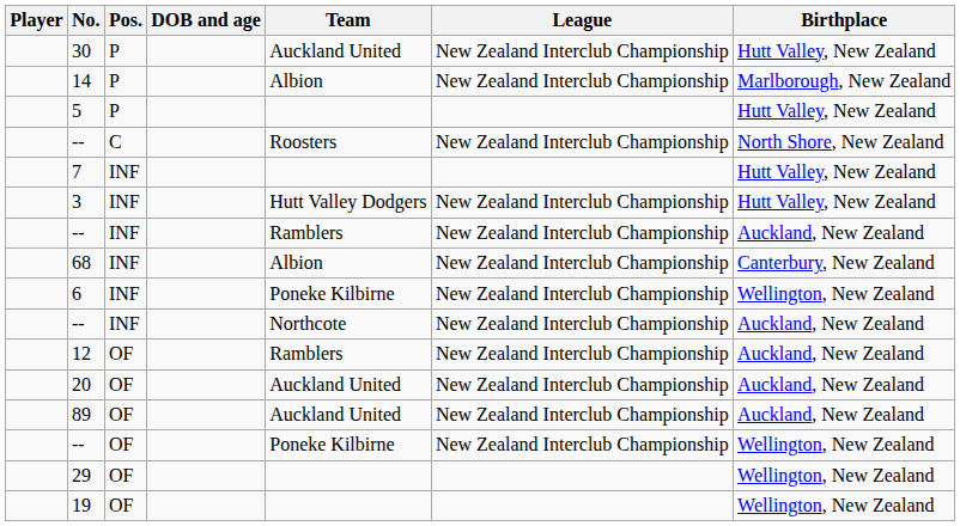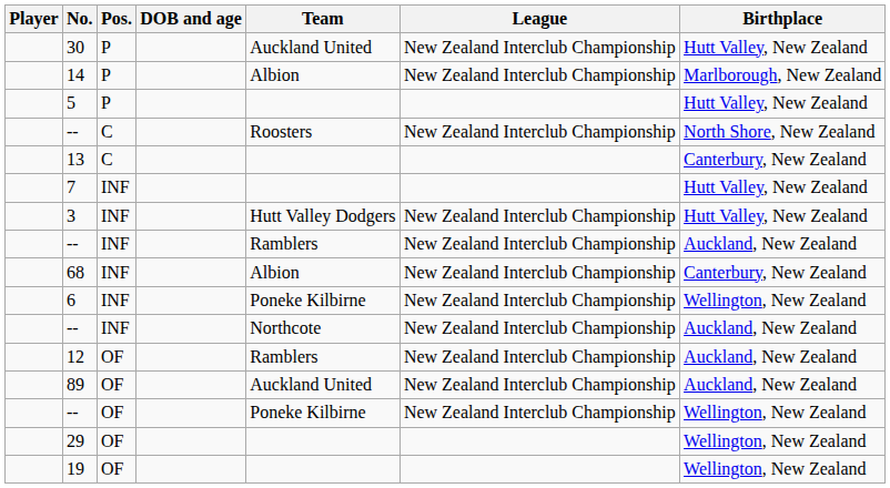+ row: 13 | C | Canterbury, New Zealand
- row: 20 | OF | Auckland United | New Zealand Interclub Championship | Auckland, New Zealand
